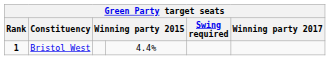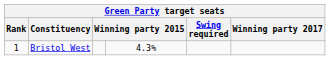Bristol West | Rank: bold -> normal
Bristol West | column 4: 4.4% -> 4.3%
